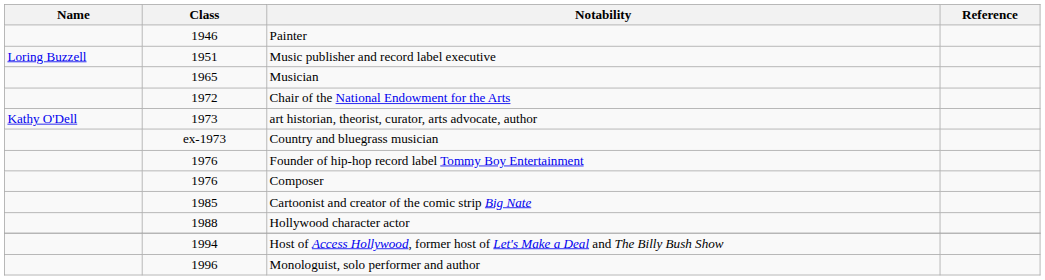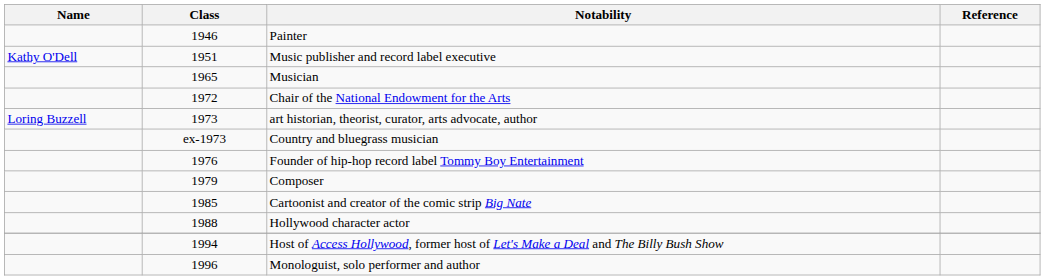Music publisher and record label executive | Name: Loring Buzzell -> Kathy O'Dell
art historian, theorist, curator, arts advocate, author | Name: Kathy O'Dell -> Loring Buzzell
Composer | Class: 1976 -> 1979
